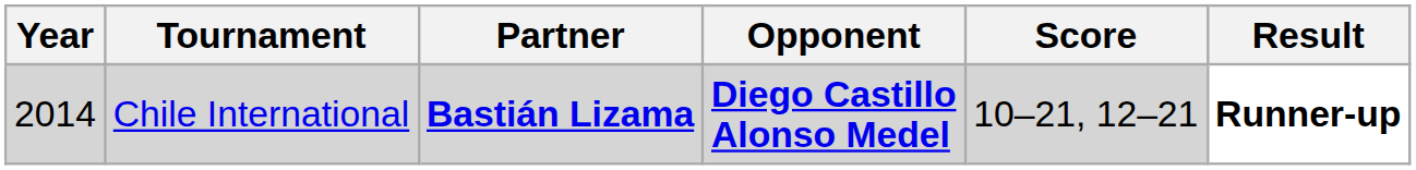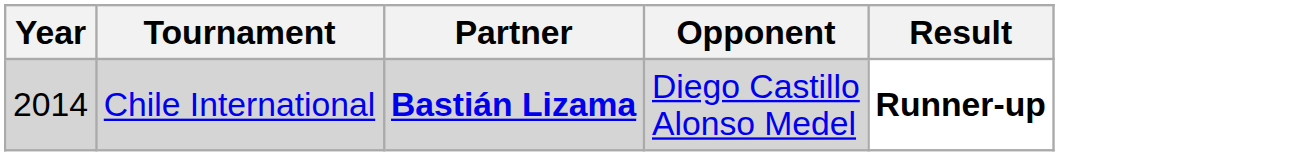- column: Score | 10–21, 12–21
Chile International | Opponent: bold -> normal
